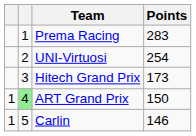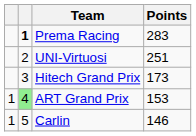Prema Racing | column 2: normal -> bold
UNI-Virtuosi | Points: 254 -> 251
ART Grand Prix | Points: 150 -> 153
